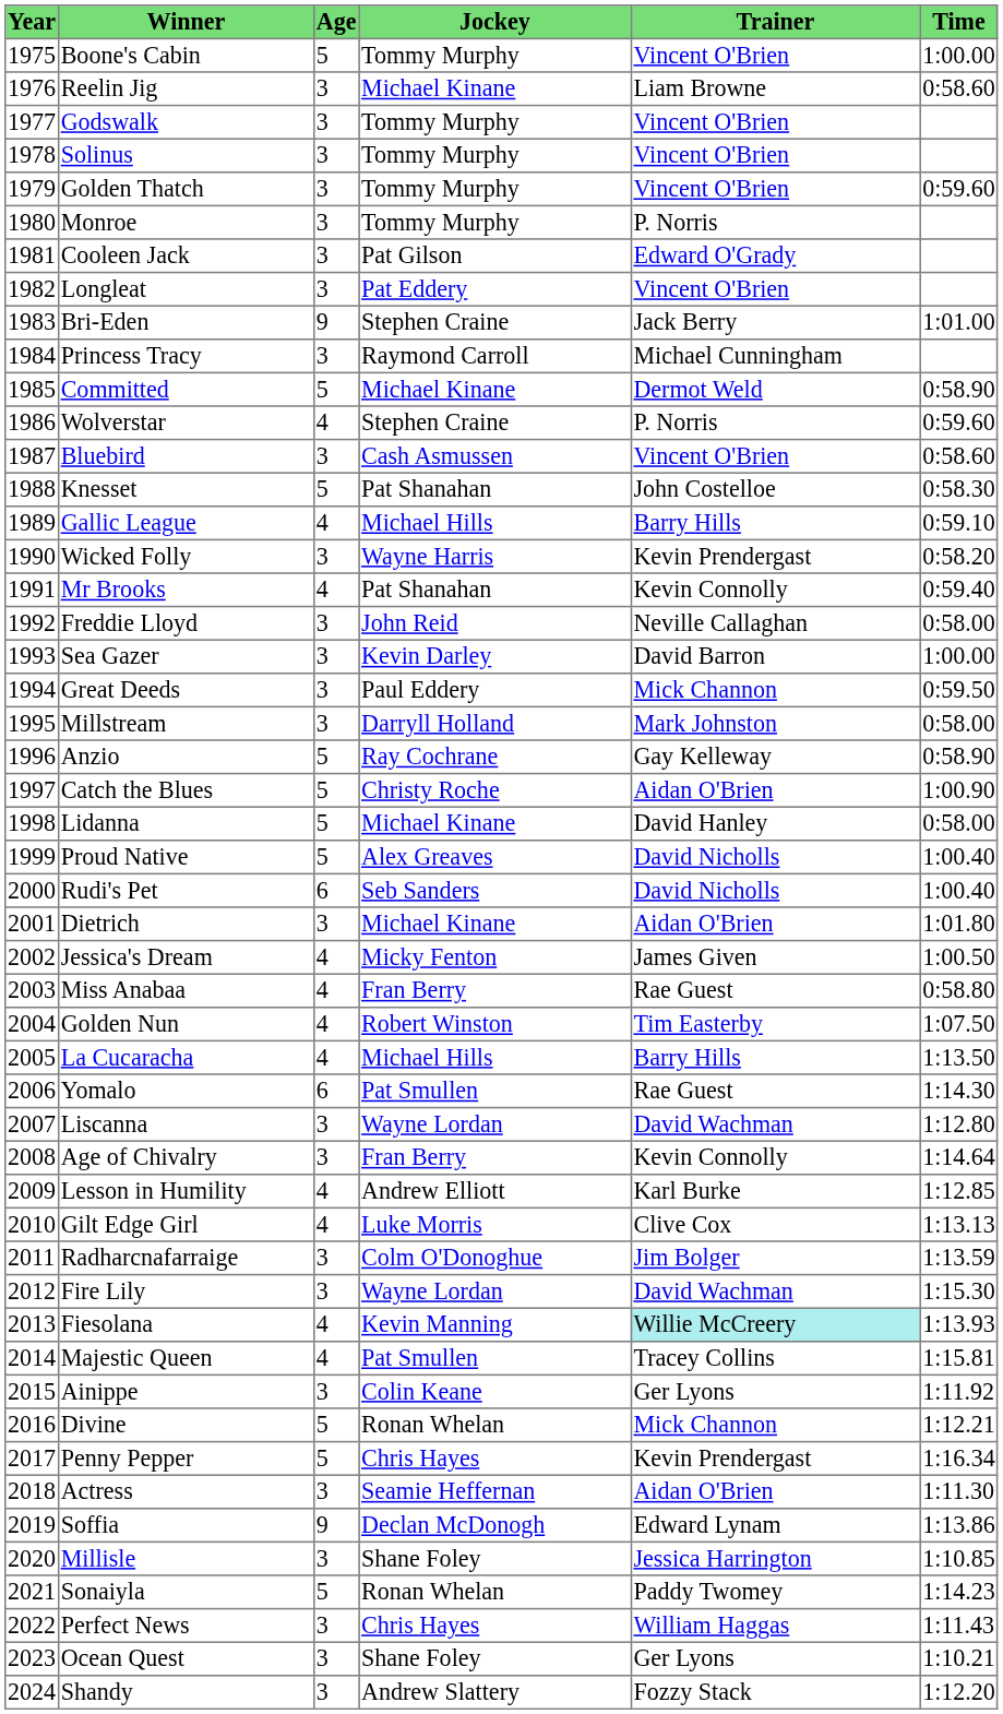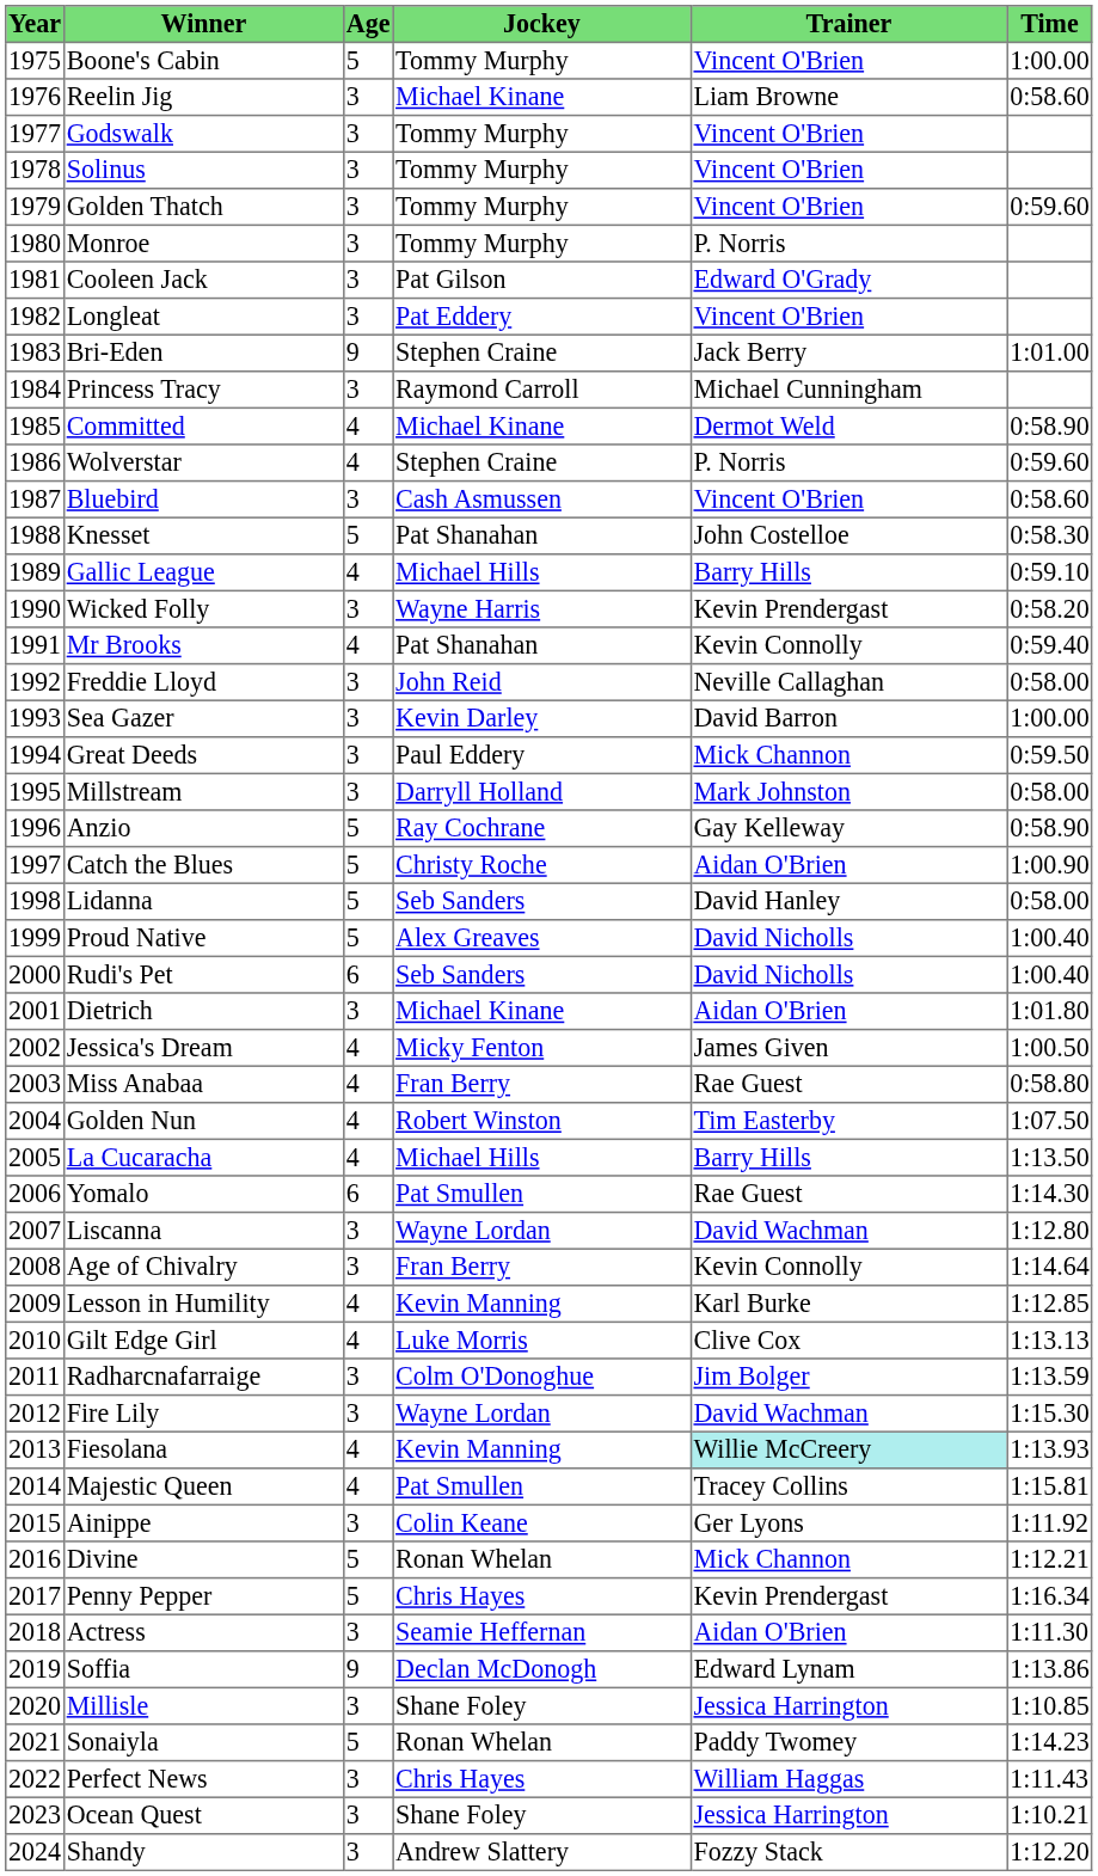Committed | Age: 5 -> 4
Lidanna | Jockey: Michael Kinane -> Seb Sanders
Lesson in Humility | Jockey: Andrew Elliott -> Kevin Manning
Ocean Quest | Trainer: Ger Lyons -> Jessica Harrington
